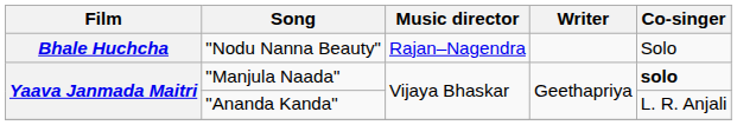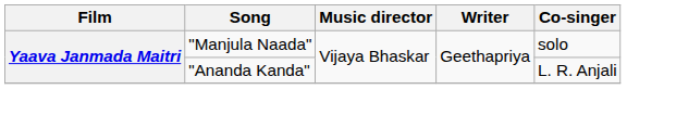- row: Bhale Huchcha | "Nodu Nanna Beauty" | Rajan–Nagendra | Solo
"Manjula Naada" | Co-singer: bold -> normal
